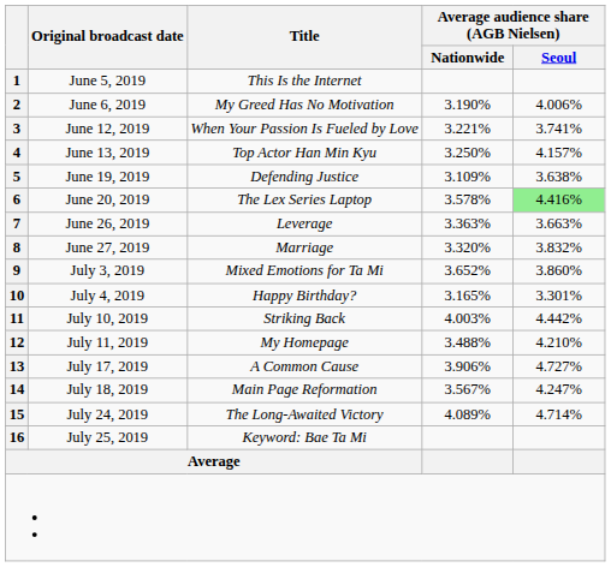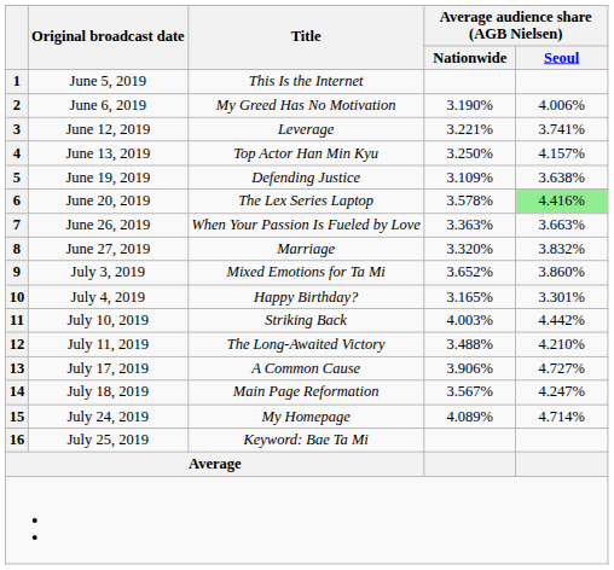3 | Title: When Your Passion Is Fueled by Love -> Leverage
7 | Title: Leverage -> When Your Passion Is Fueled by Love
12 | Title: My Homepage -> The Long-Awaited Victory
15 | Title: The Long-Awaited Victory -> My Homepage
